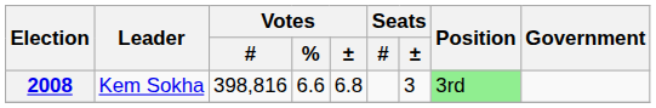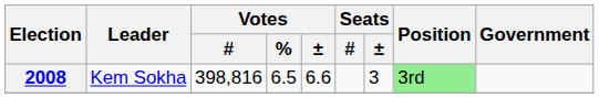2008 | Votes / %: 6.6 -> 6.5
2008 | Votes / ±: 6.8 -> 6.6
